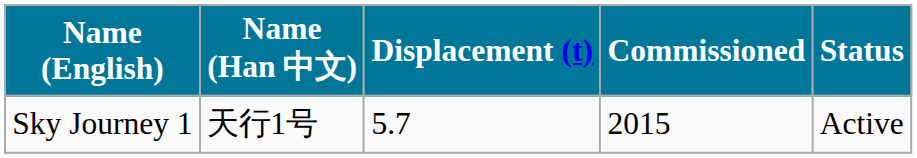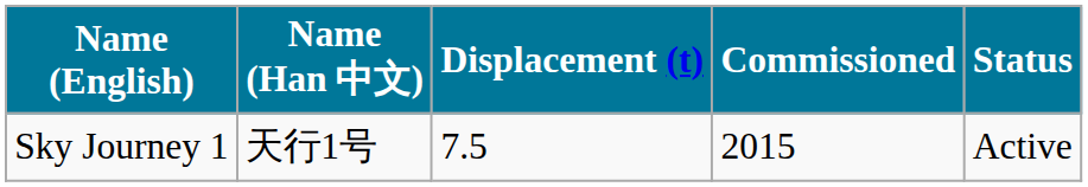Sky Journey 1 | Displacement (t): 5.7 -> 7.5
